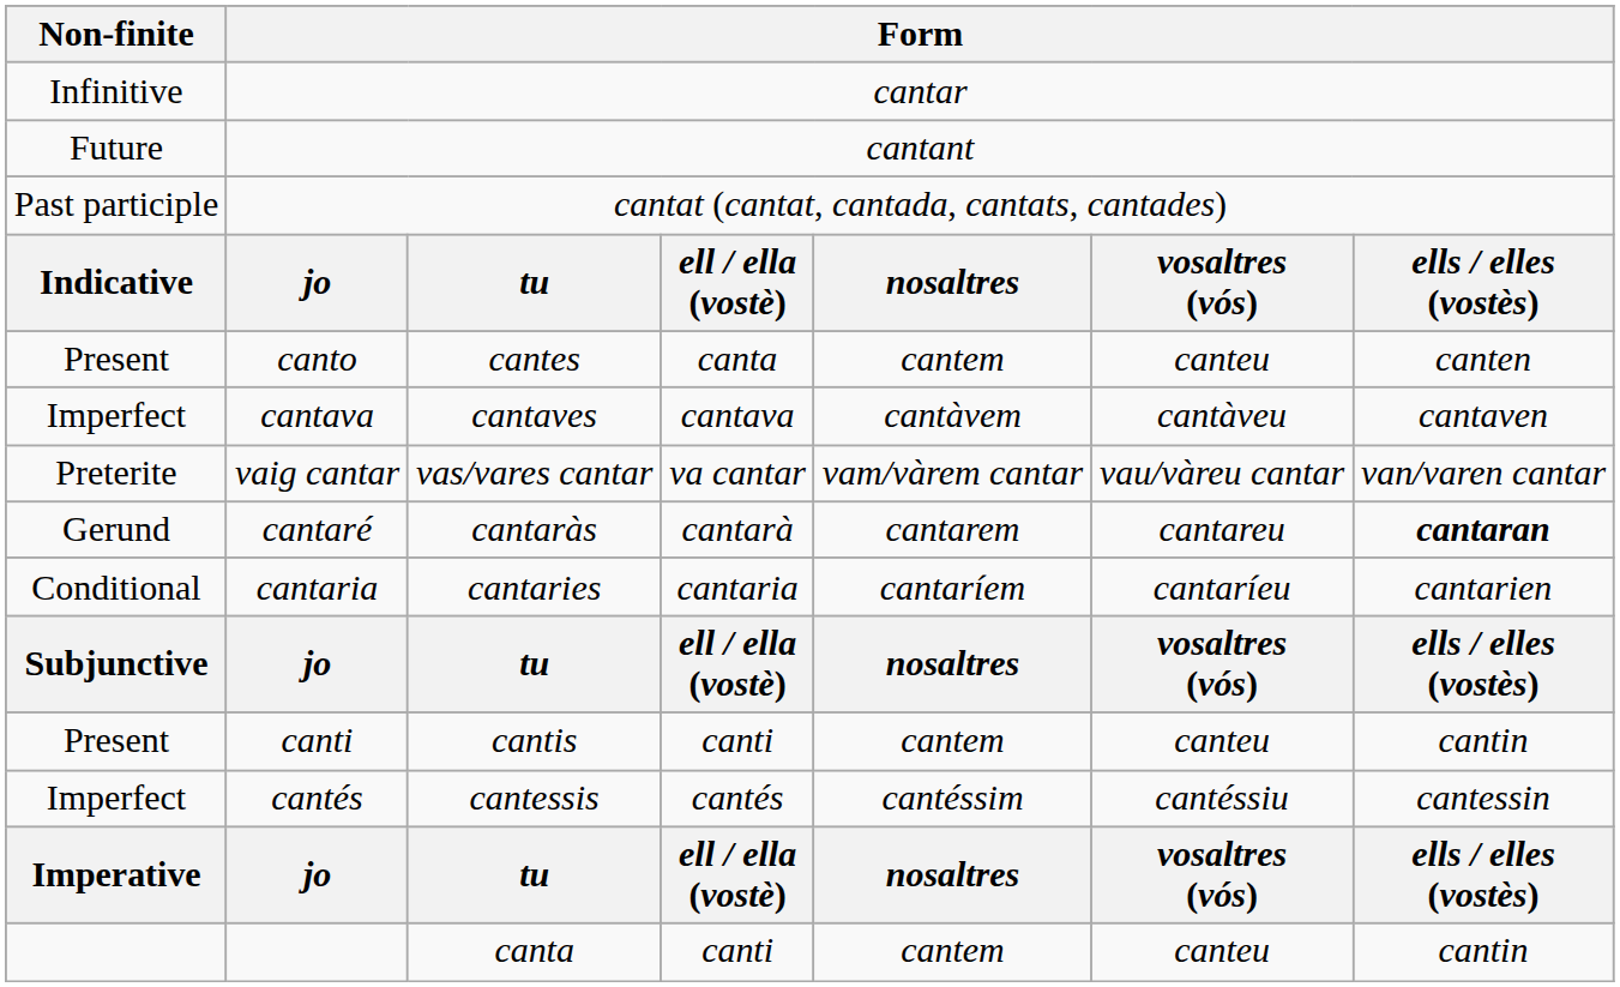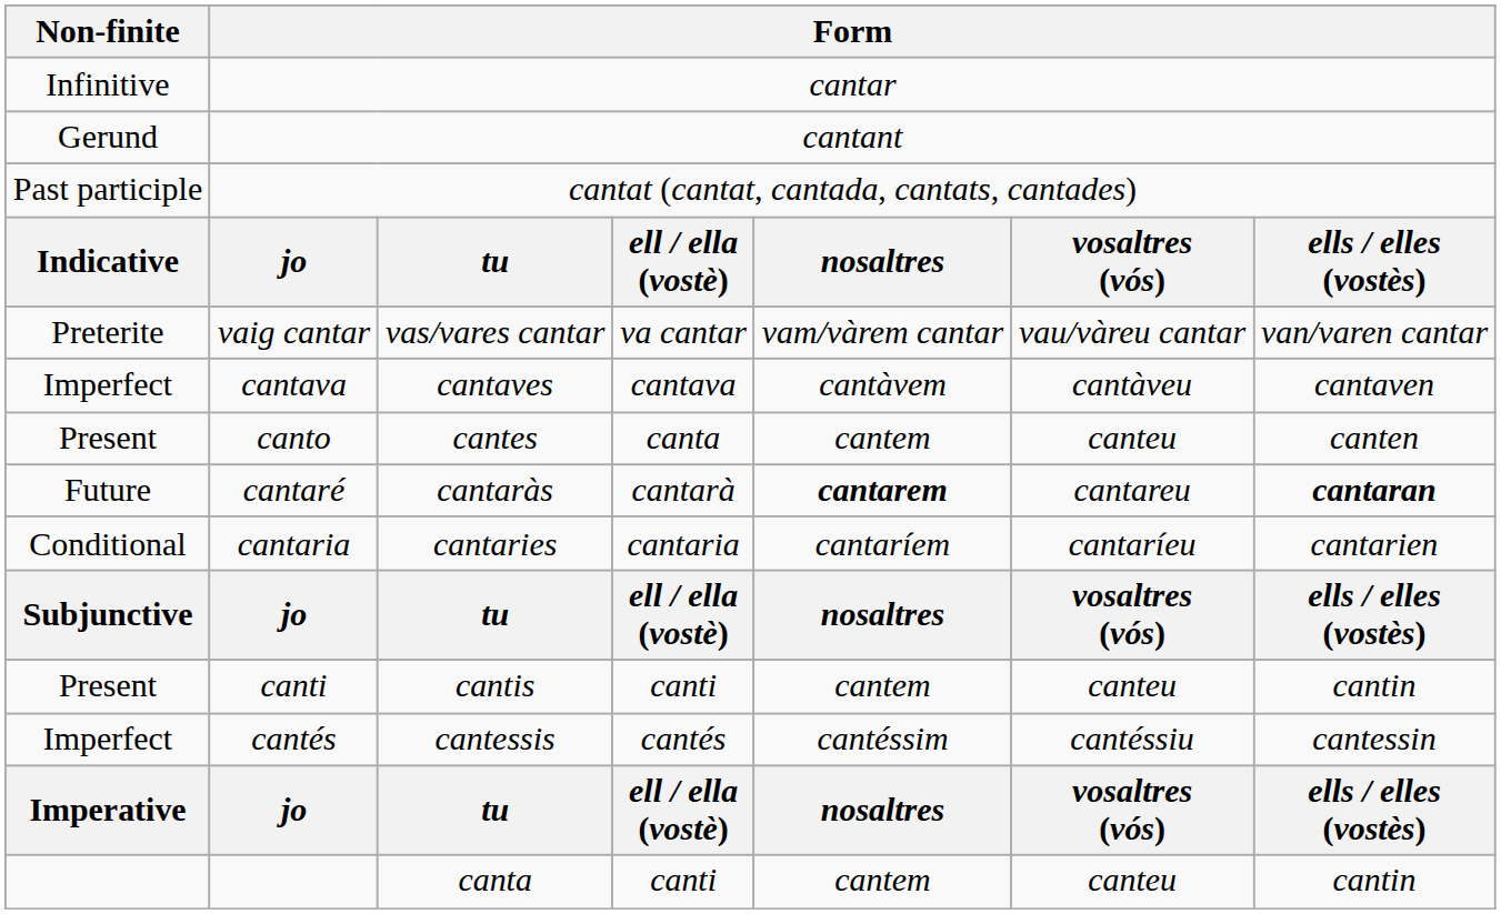cantant | Non-finite: Future -> Gerund
rows swapped: canto <-> vaig cantar
cantaré | Non-finite: Gerund -> Future
cantaré | column 5: normal -> bold
